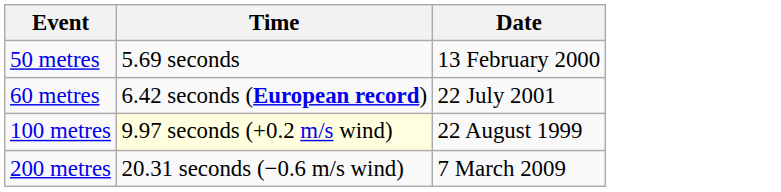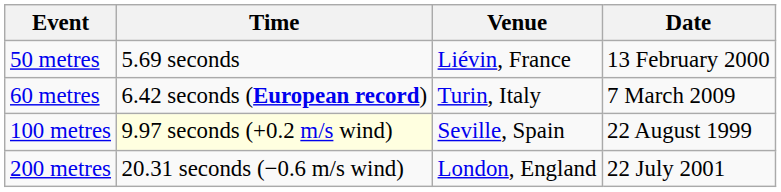+ column: Venue | Liévin, France | Turin, Italy | Seville, Spain | London, England
60 metres | Date: 22 July 2001 -> 7 March 2009
200 metres | Date: 7 March 2009 -> 22 July 2001
